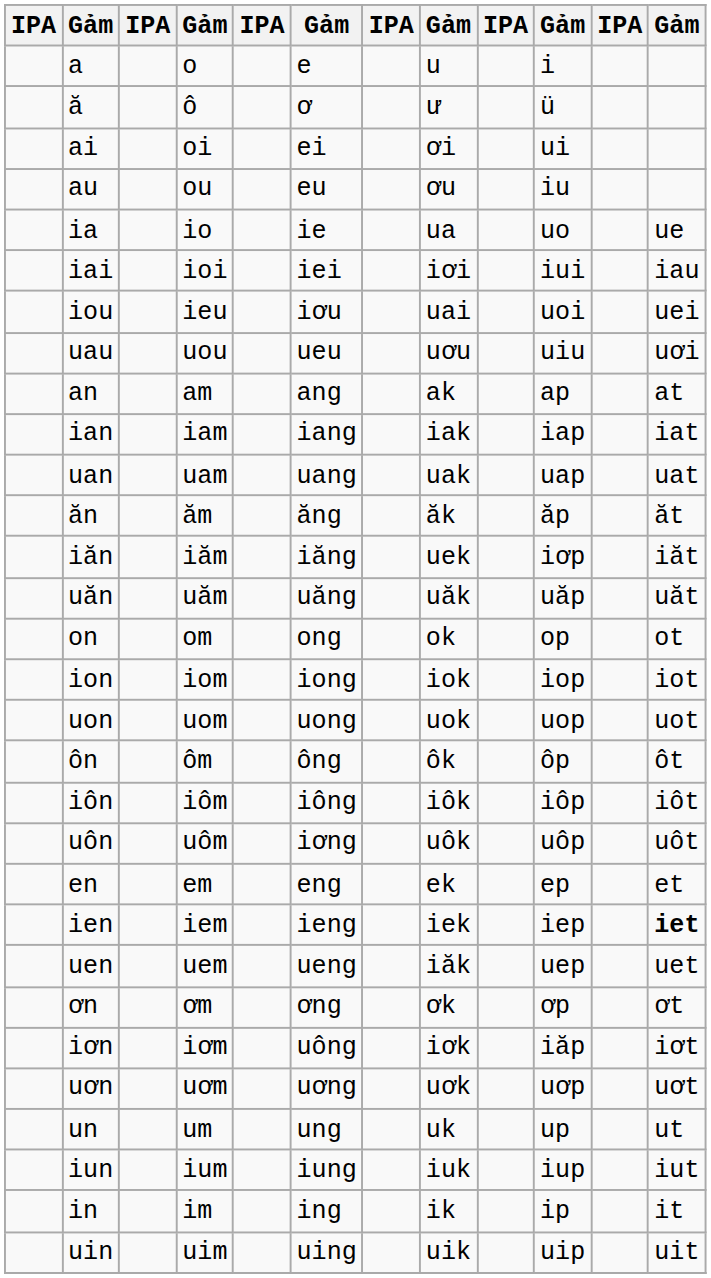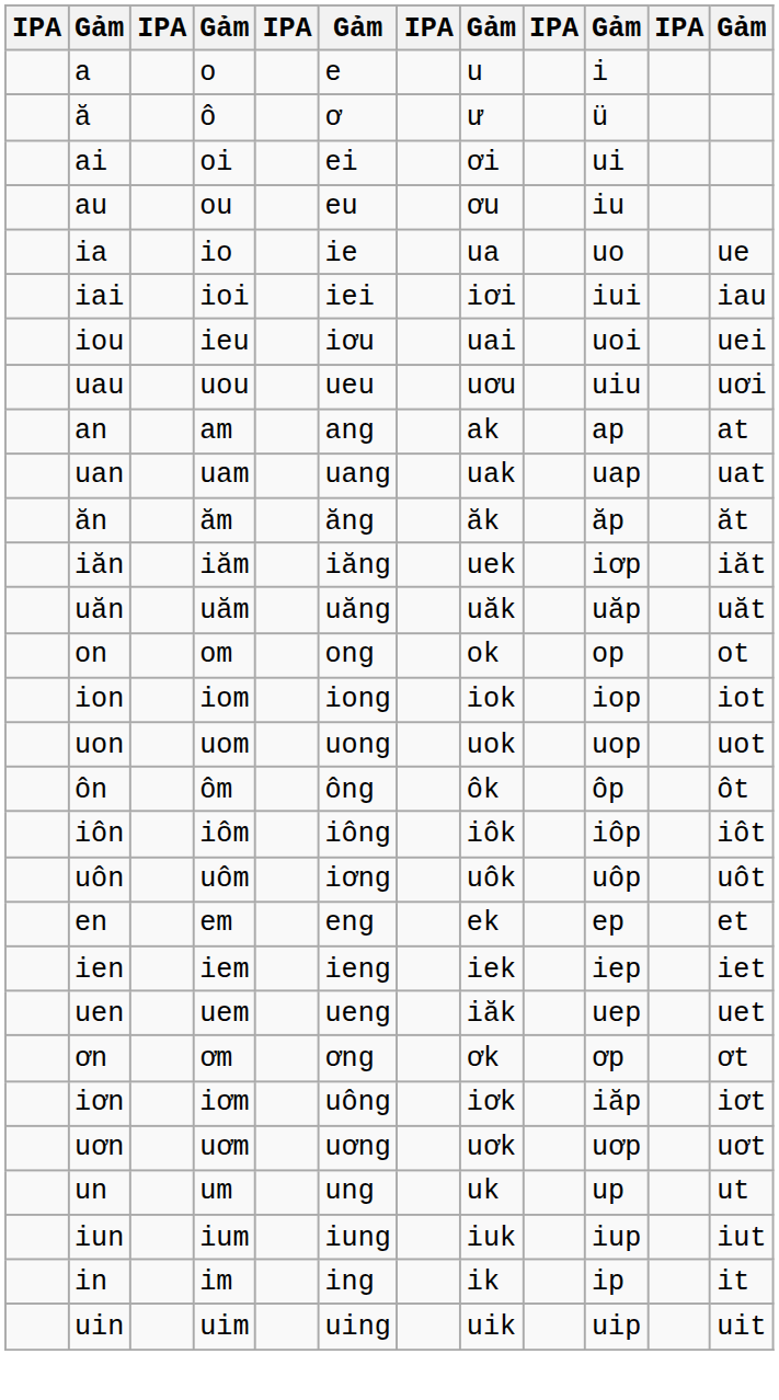- row: ian | iam | iang | iak | iap | iat
ien | column 12: bold -> normal
